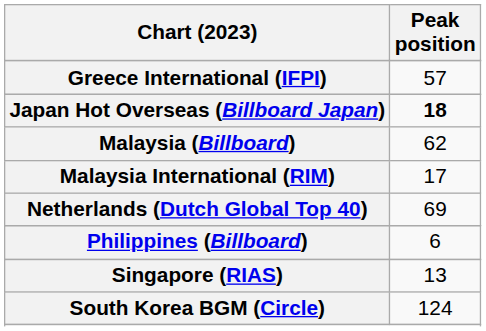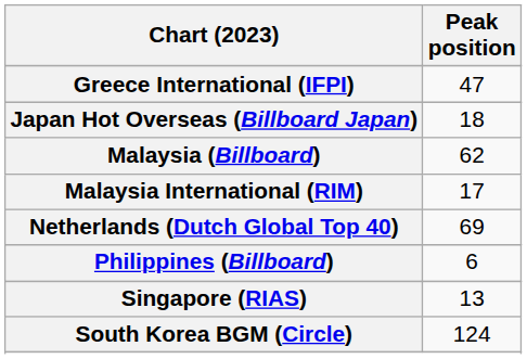Greece International (IFPI) | Peak position: 57 -> 47
Japan Hot Overseas (Billboard Japan) | Peak position: bold -> normal
